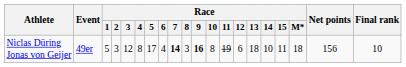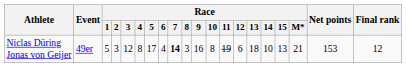Niclas Düring Jonas von Geijer | Race / 9: bold -> normal
Niclas Düring Jonas von Geijer | Race / 15: 11 -> 13
Niclas Düring Jonas von Geijer | Race / M*: 18 -> 21
Niclas Düring Jonas von Geijer | Net points: 156 -> 153
Niclas Düring Jonas von Geijer | Final rank: 10 -> 12
